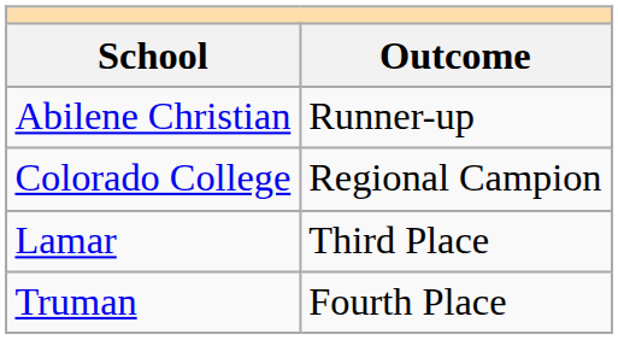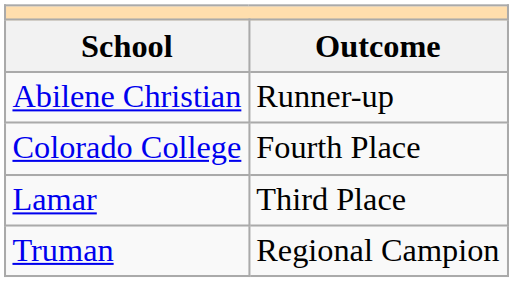Colorado College | Outcome: Regional Campion -> Fourth Place
Truman | Outcome: Fourth Place -> Regional Campion
